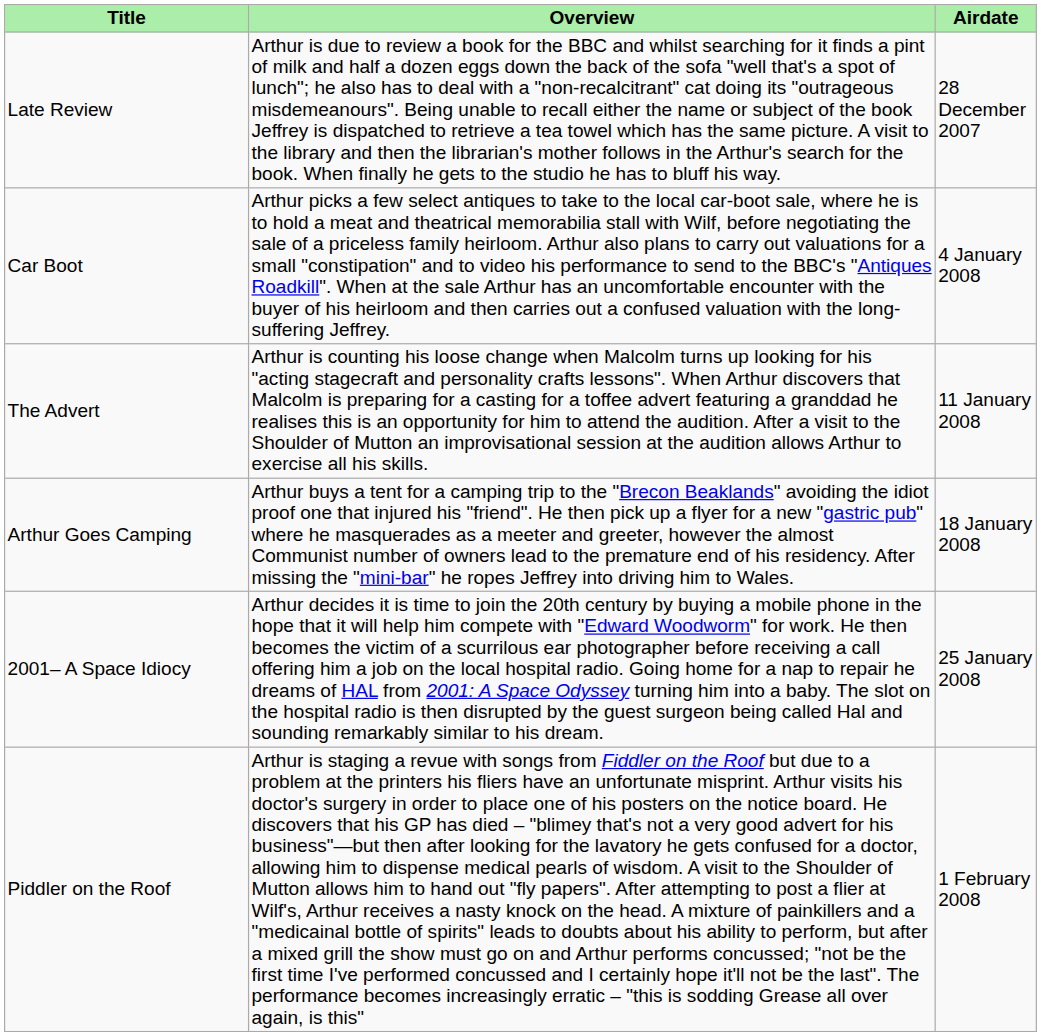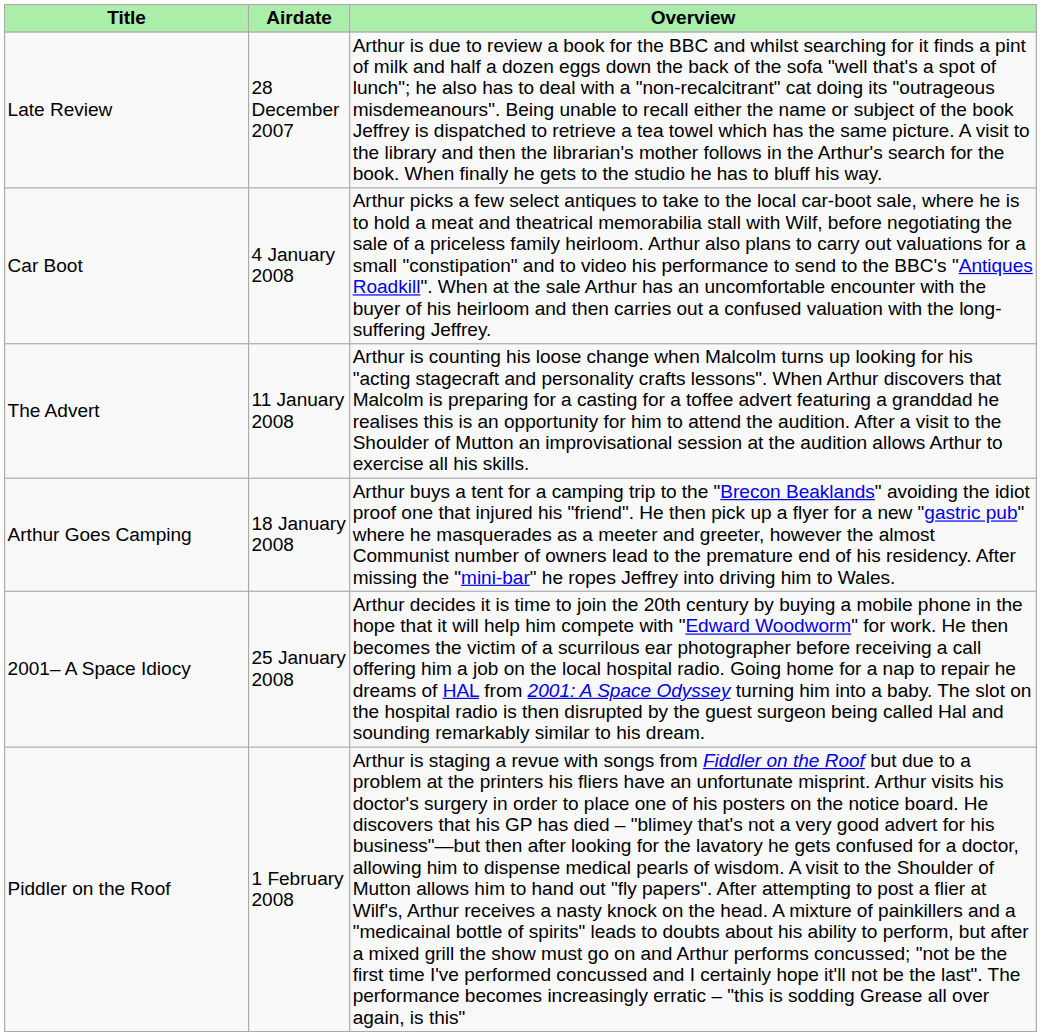columns swapped: Airdate <-> Overview
